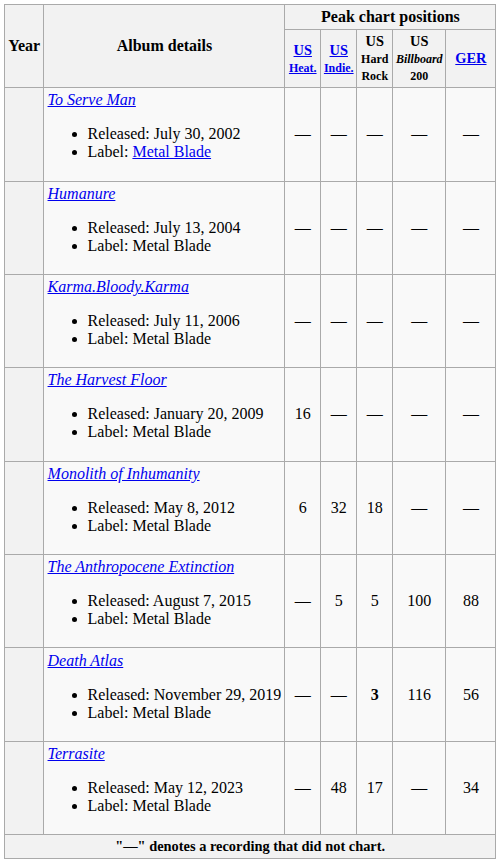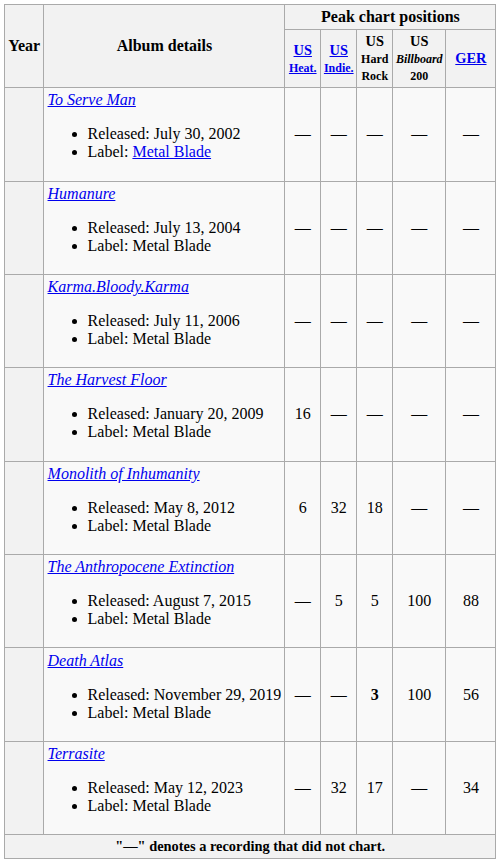Death Atlas Released: November 29, 2019 Label: Metal Blade | Peak chart positions / US Billboard 200: 116 -> 100
Terrasite Released: May 12, 2023 Label: Metal Blade | Peak chart positions / US Indie.: 48 -> 32
